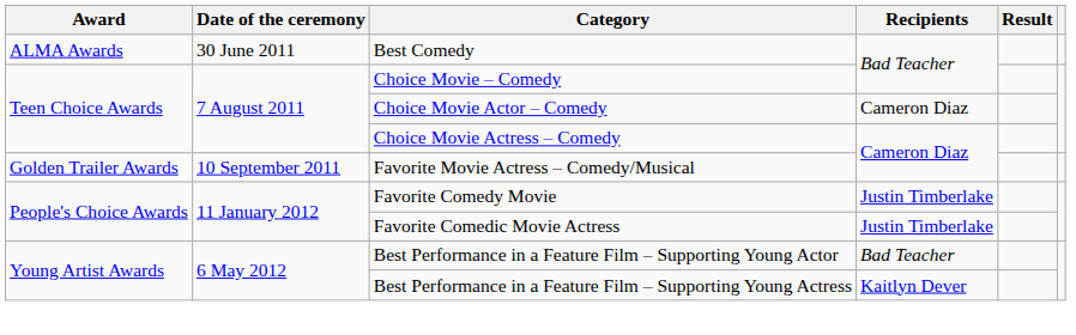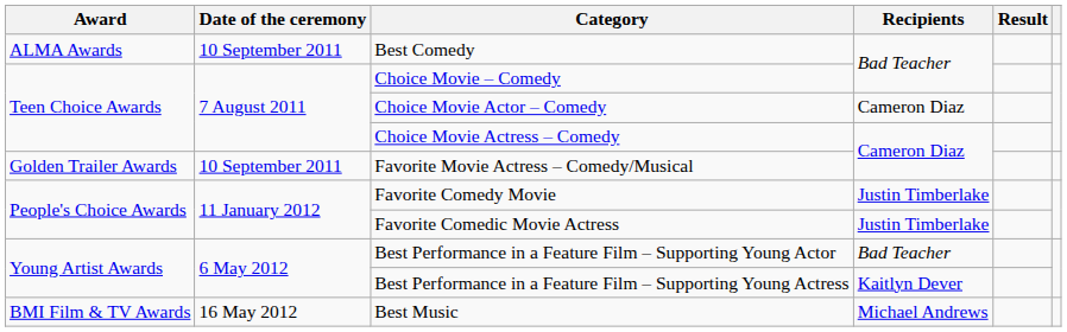Best Comedy | Date of the ceremony: 30 June 2011 -> 10 September 2011
+ row: BMI Film & TV Awards | 16 May 2012 | Best Music | Michael Andrews
